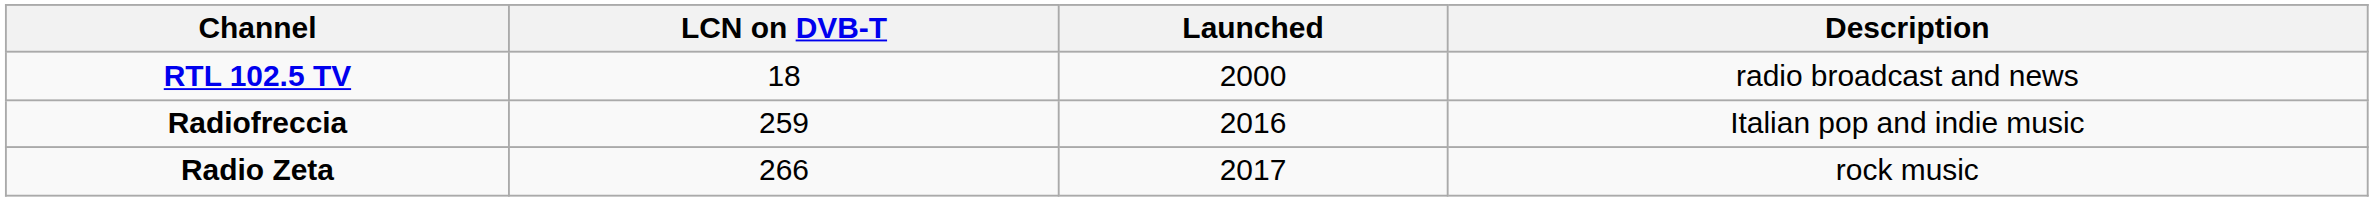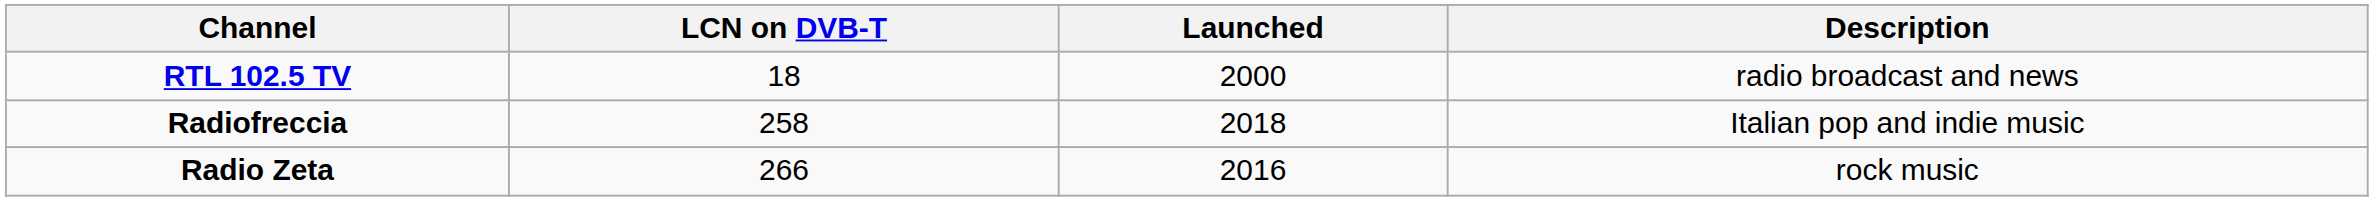Radiofreccia | LCN on DVB-T: 259 -> 258
Radiofreccia | Launched: 2016 -> 2018
Radio Zeta | Launched: 2017 -> 2016
